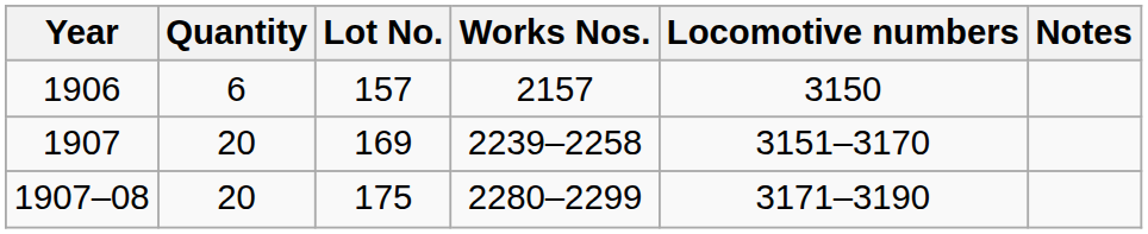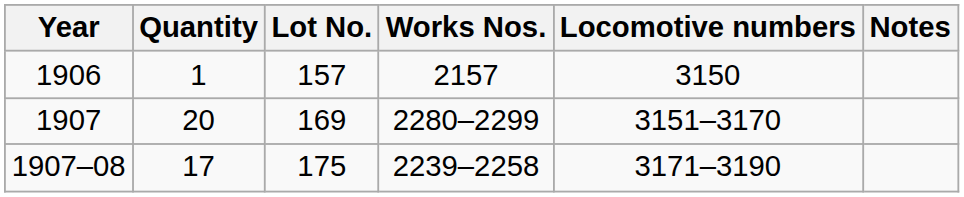1906 | Quantity: 6 -> 1
1907 | Works Nos.: 2239–2258 -> 2280–2299
1907–08 | Quantity: 20 -> 17
1907–08 | Works Nos.: 2280–2299 -> 2239–2258
